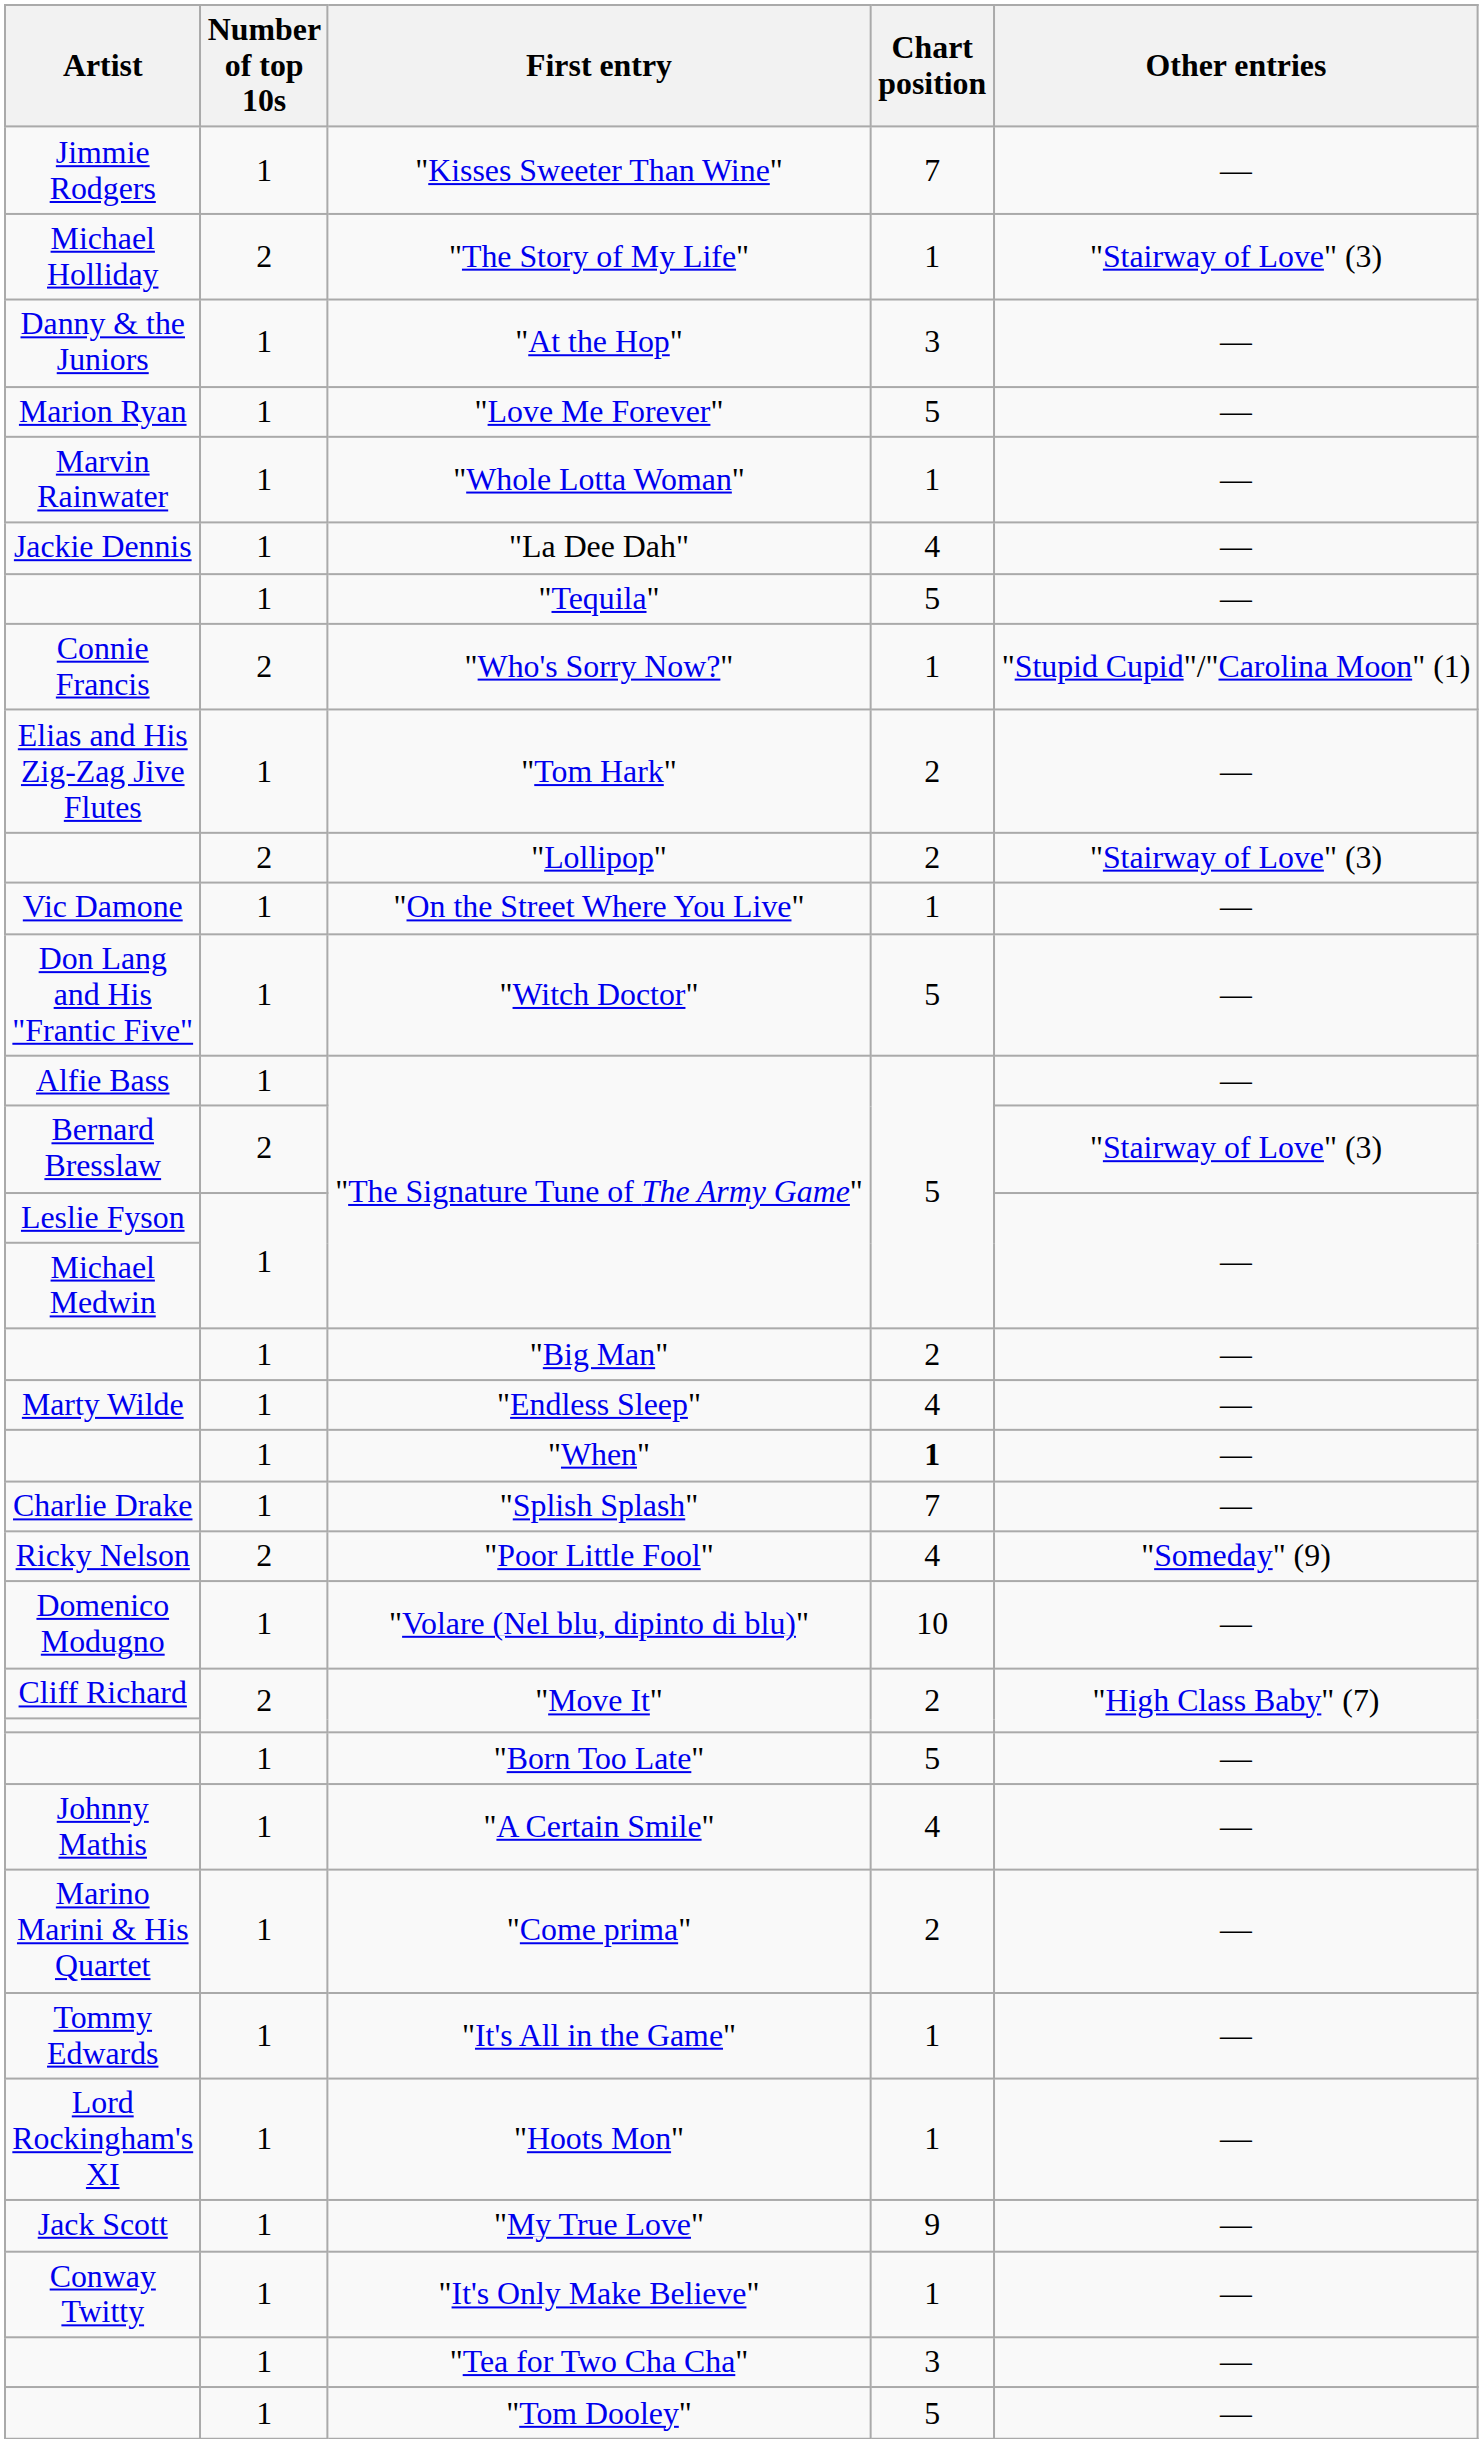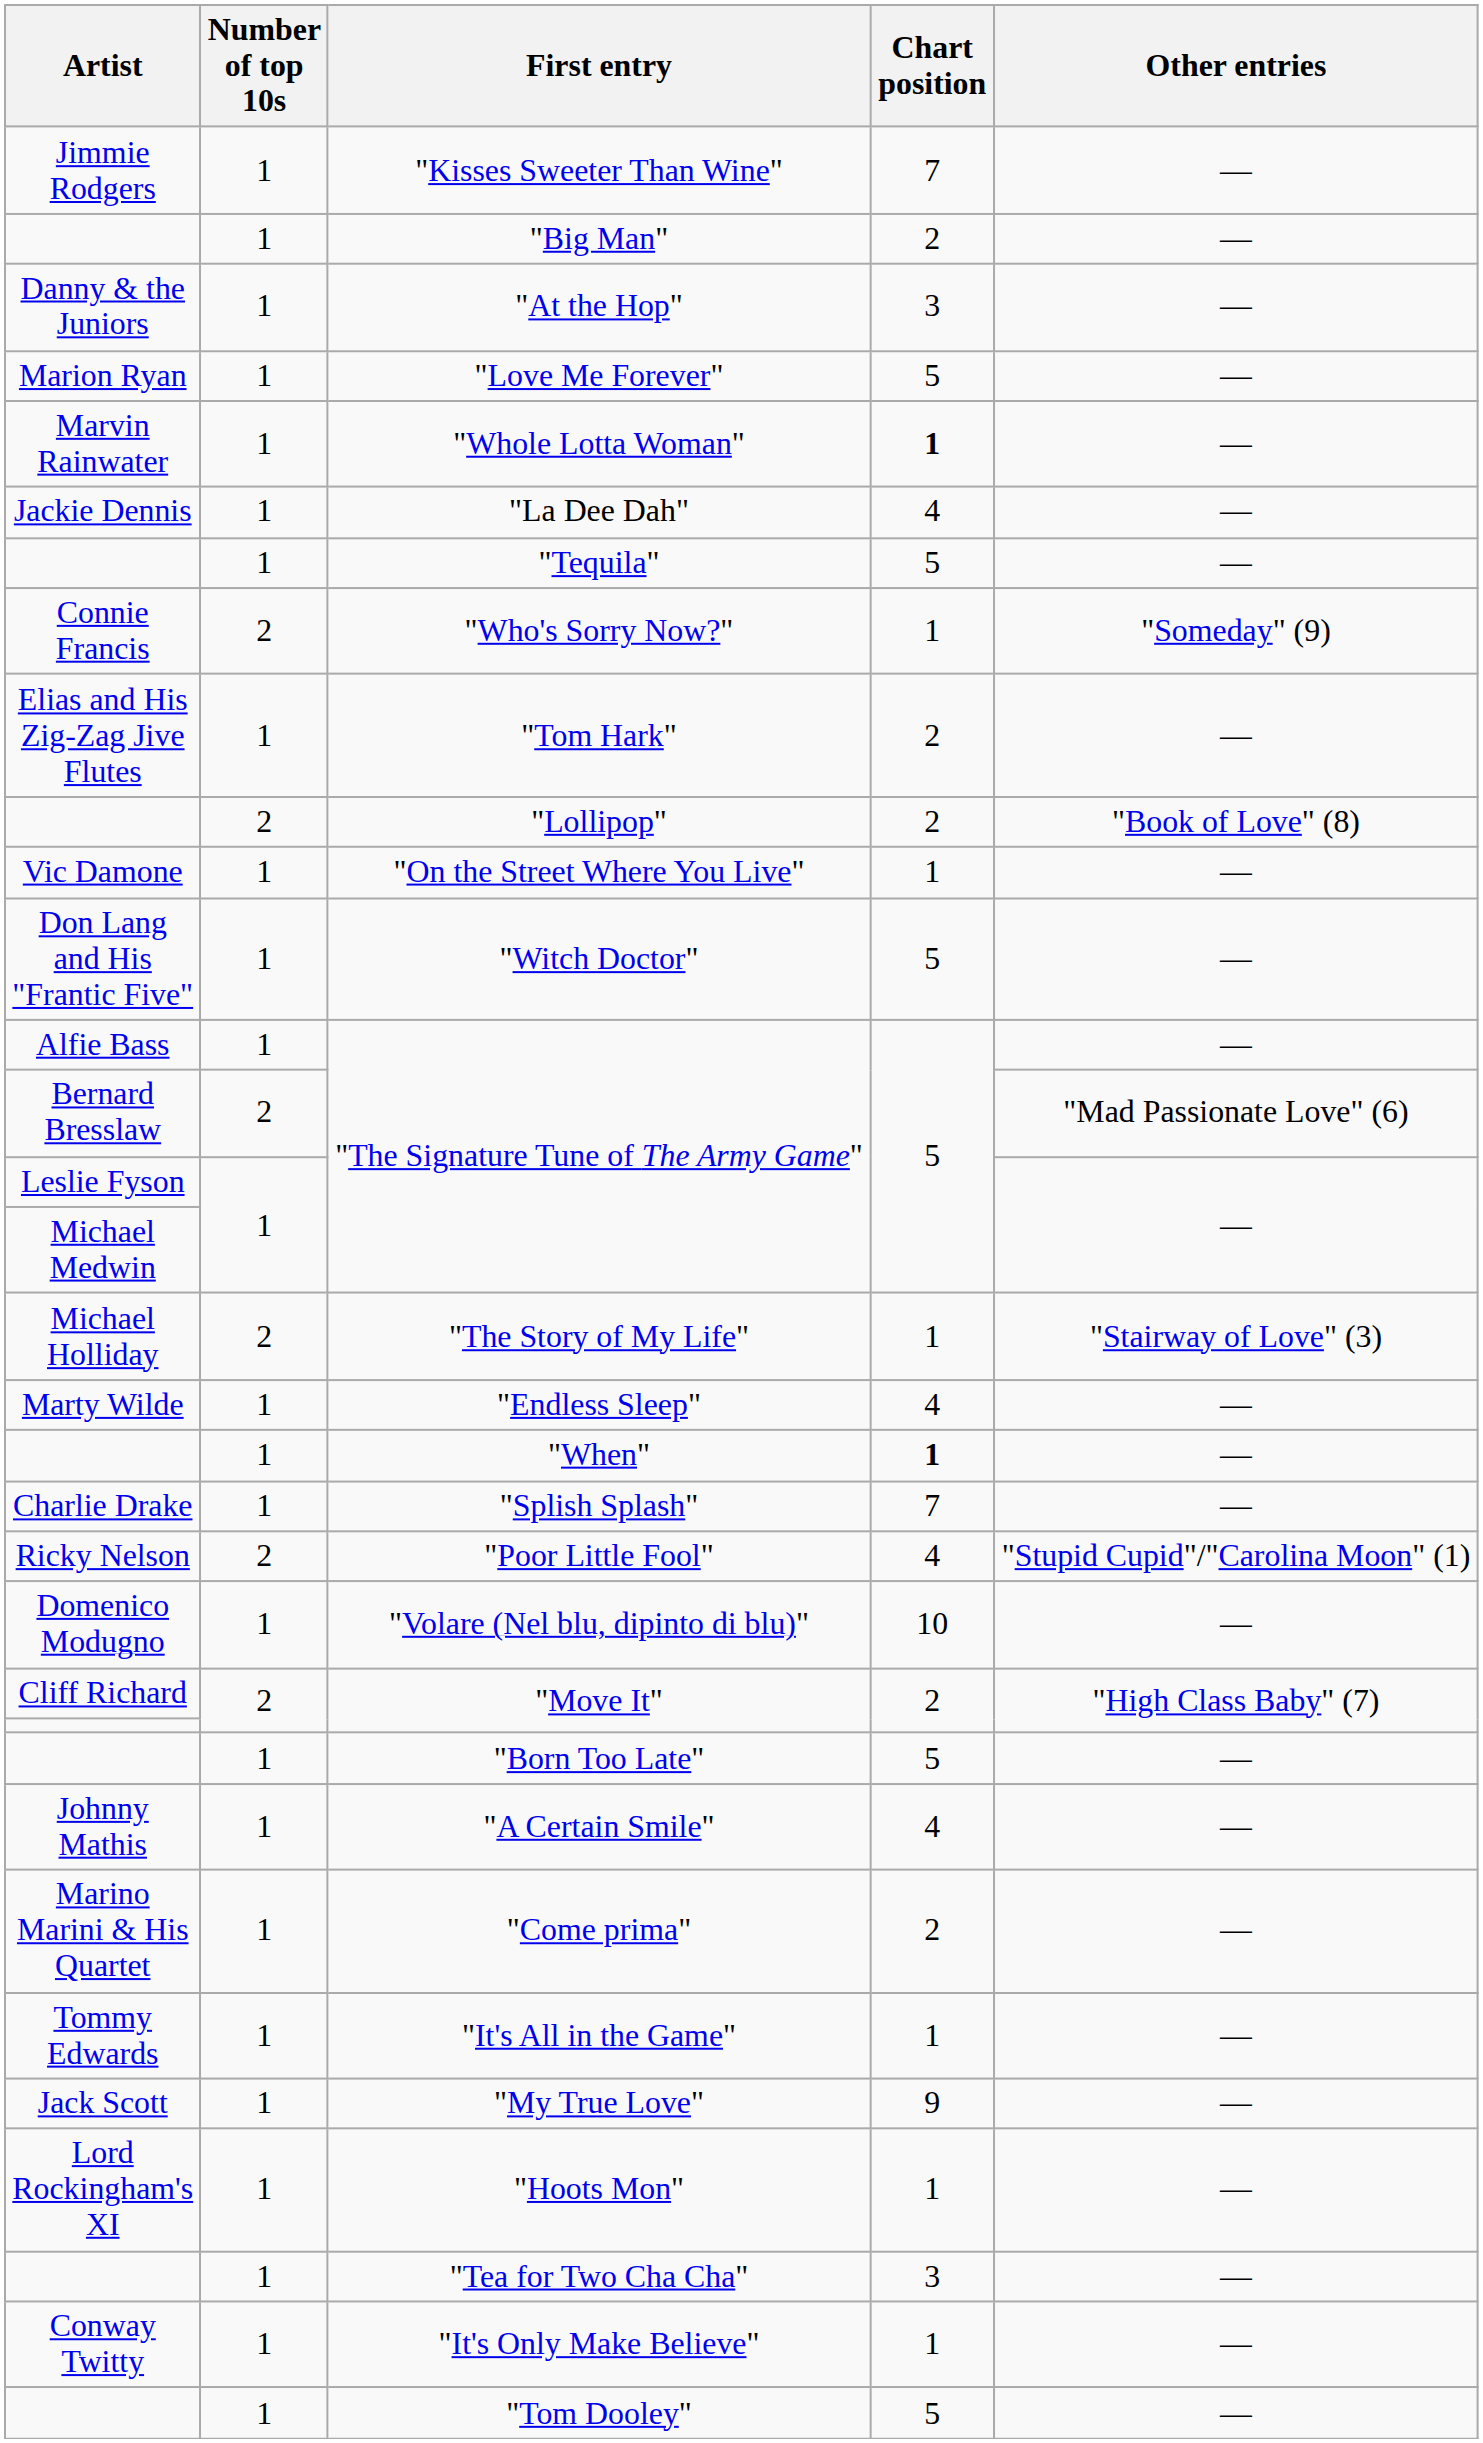rows swapped: "The Story of My Life" <-> "Big Man"
"Whole Lotta Woman" | Chart position: normal -> bold
"Who's Sorry Now?" | Other entries: "Stupid Cupid"/"Carolina Moon" (1) -> "Someday" (9)
"Lollipop" | Other entries: "Stairway of Love" (3) -> "Book of Love" (8)
Bernard Bresslaw / "The Signature Tune of The Army Game" | Other entries: "Stairway of Love" (3) -> "Mad Passionate Love" (6)
"Poor Little Fool" | Other entries: "Someday" (9) -> "Stupid Cupid"/"Carolina Moon" (1)
rows swapped: "Hoots Mon" <-> "My True Love"
rows swapped: "It's Only Make Believe" <-> "Tea for Two Cha Cha"
